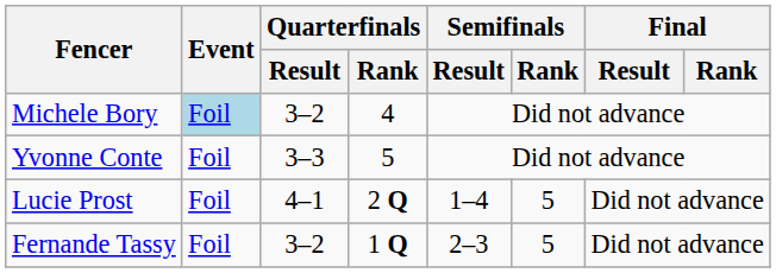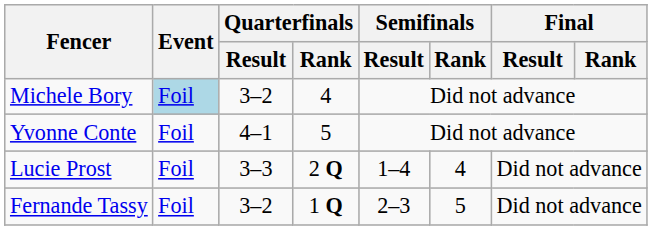Yvonne Conte | Quarterfinals / Result: 3–3 -> 4–1
Lucie Prost | Quarterfinals / Result: 4–1 -> 3–3
Lucie Prost | Semifinals / Rank: 5 -> 4
